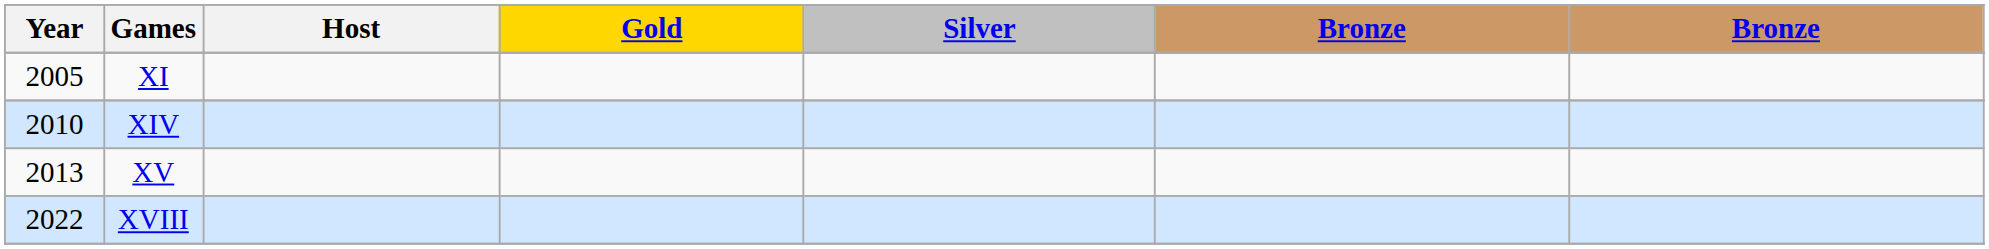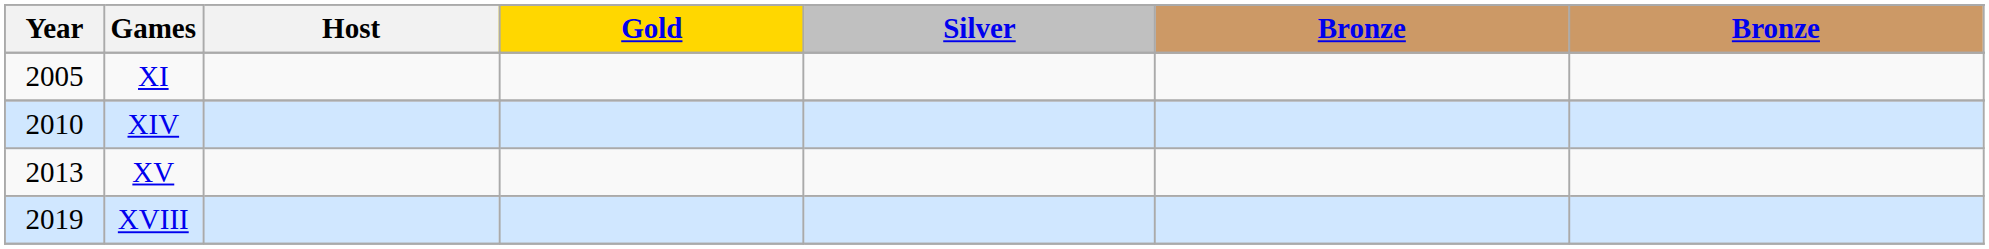XVIII | Year: 2022 -> 2019
